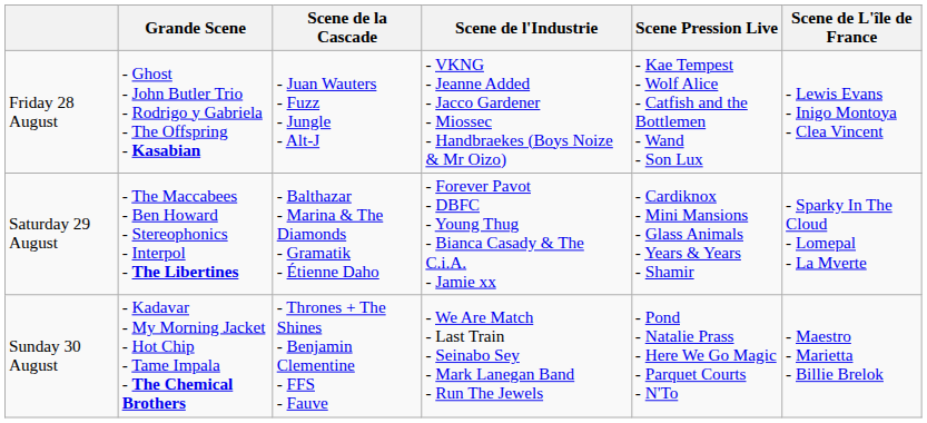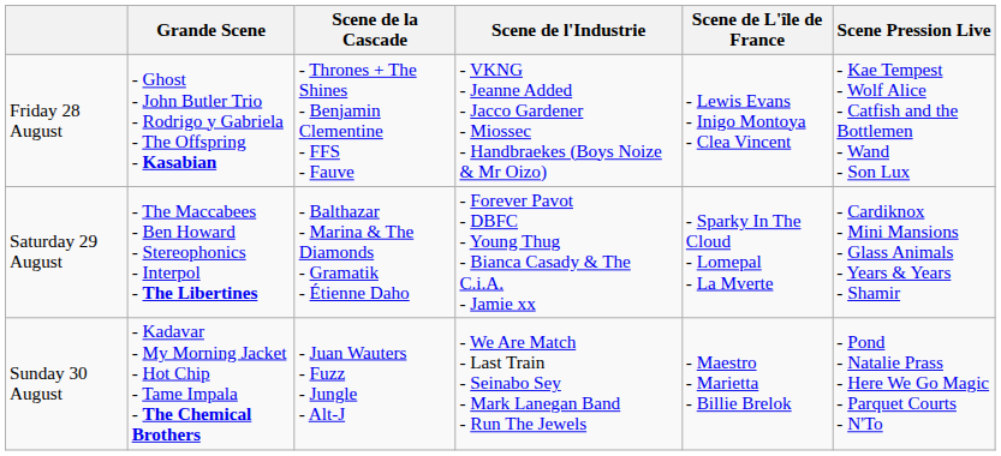columns swapped: Scene Pression Live <-> Scene de L'île de France
Friday 28 August | Scene de la Cascade: - Juan Wauters - Fuzz - Jungle - Alt-J -> - Thrones + The Shines - Benjamin Clementine - FFS - Fauve
Sunday 30 August | Scene de la Cascade: - Thrones + The Shines - Benjamin Clementine - FFS - Fauve -> - Juan Wauters - Fuzz - Jungle - Alt-J
